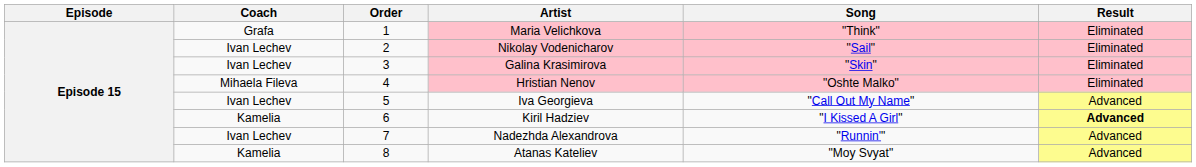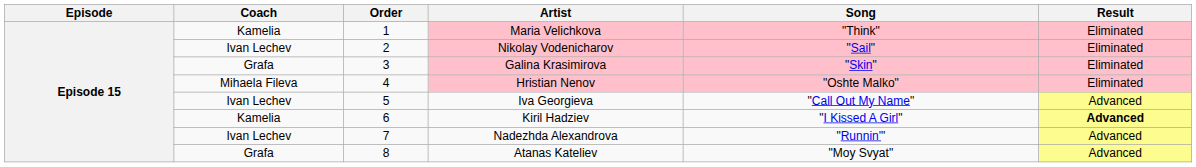Maria Velichkova | Coach: Grafa -> Kamelia
Galina Krasimirova | Coach: Ivan Lechev -> Grafa
Atanas Kateliev | Coach: Kamelia -> Grafa
